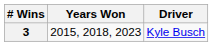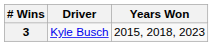columns swapped: Driver <-> Years Won
